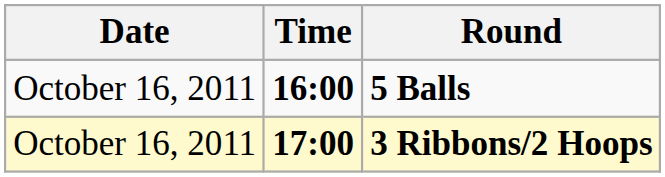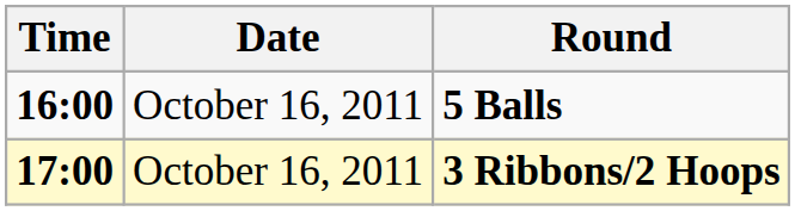columns swapped: Date <-> Time
